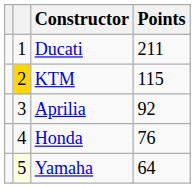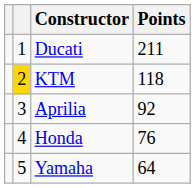KTM | Points: 115 -> 118
Yamaha | column 2: lightyellow background -> no background
